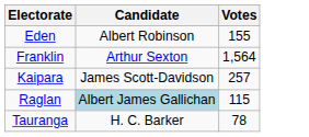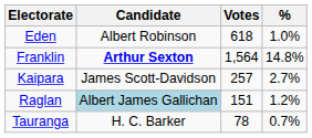+ column: % | 1.0% | 14.8% | 2.7% | 1.2% | 0.7%
Eden | Votes: 155 -> 618
Franklin | Candidate: normal -> bold
Raglan | Votes: 115 -> 151
